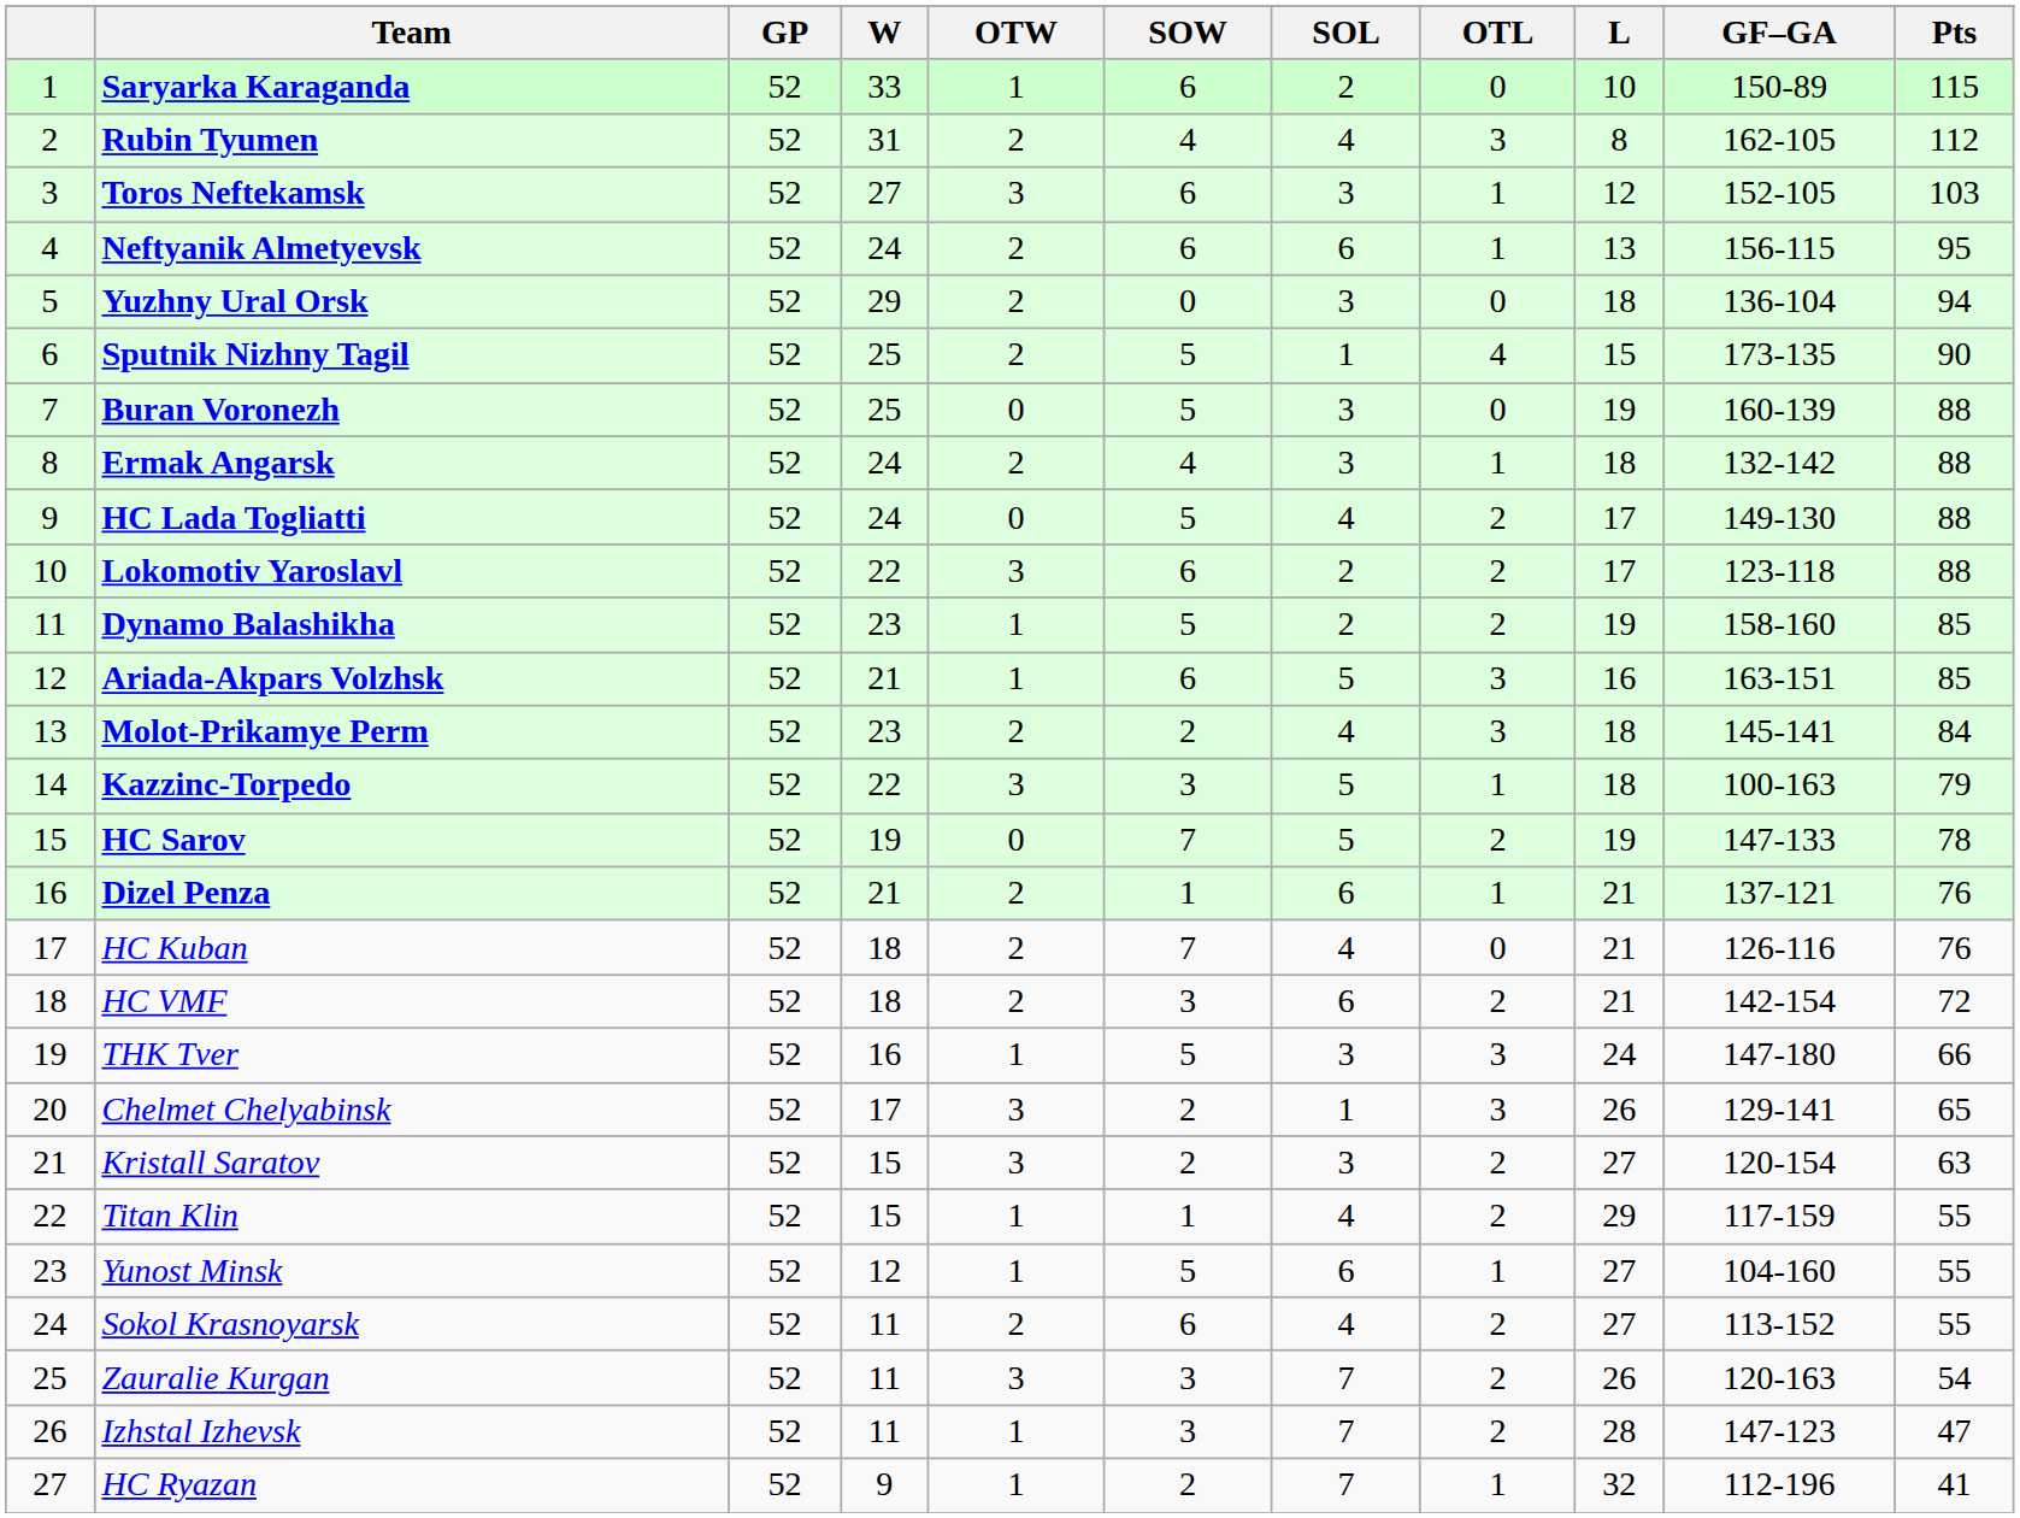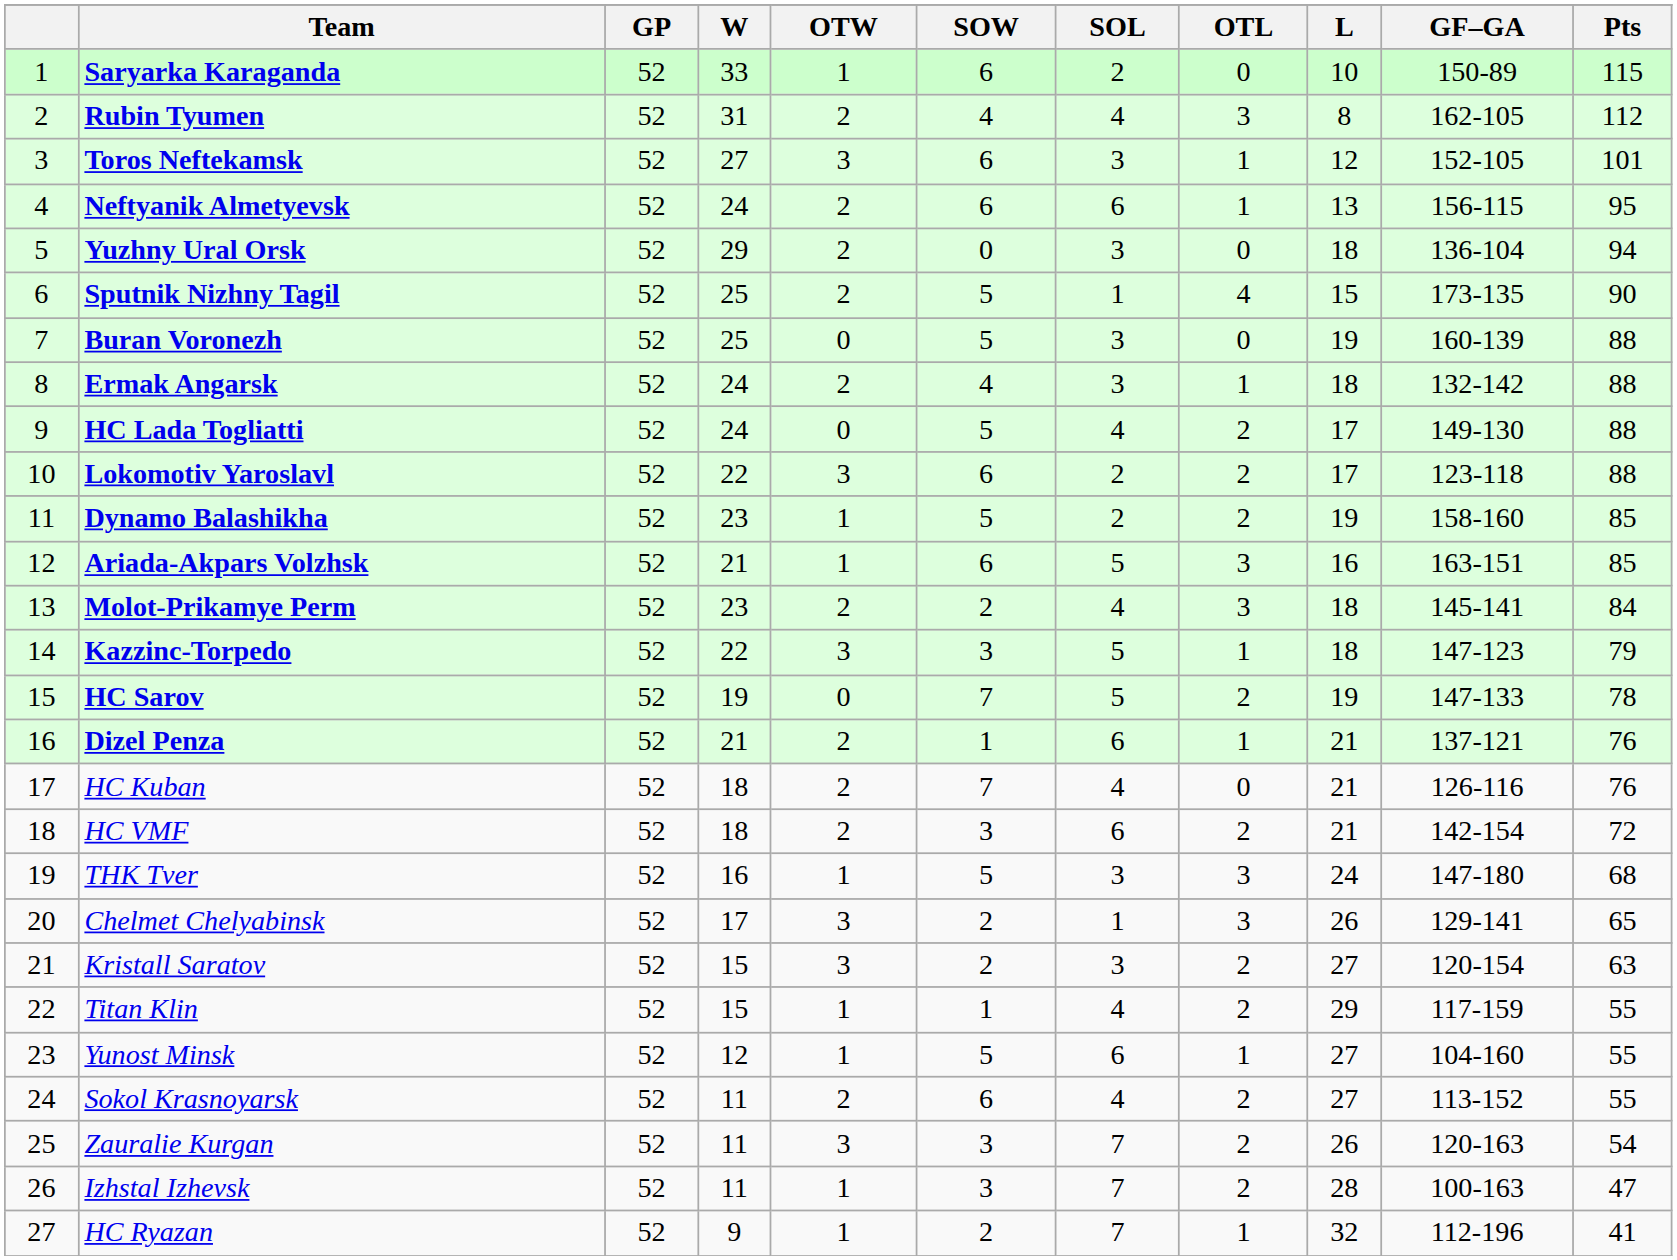Toros Neftekamsk | Pts: 103 -> 101
Kazzinc-Torpedo | GF–GA: 100-163 -> 147-123
THK Tver | Pts: 66 -> 68
Izhstal Izhevsk | GF–GA: 147-123 -> 100-163
